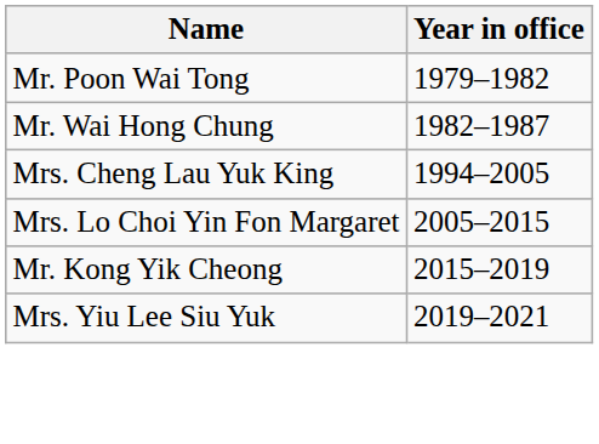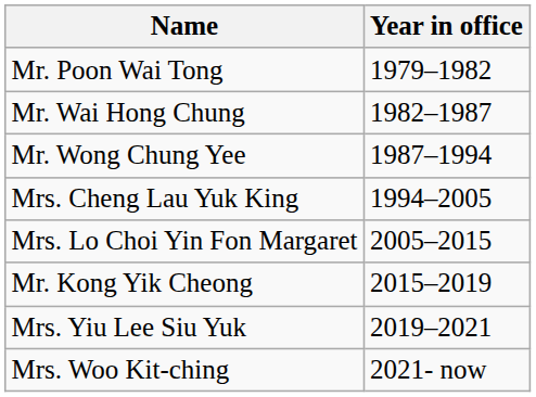+ row: Mr. Wong Chung Yee | 1987–1994
+ row: Mrs. Woo Kit-ching | 2021- now
